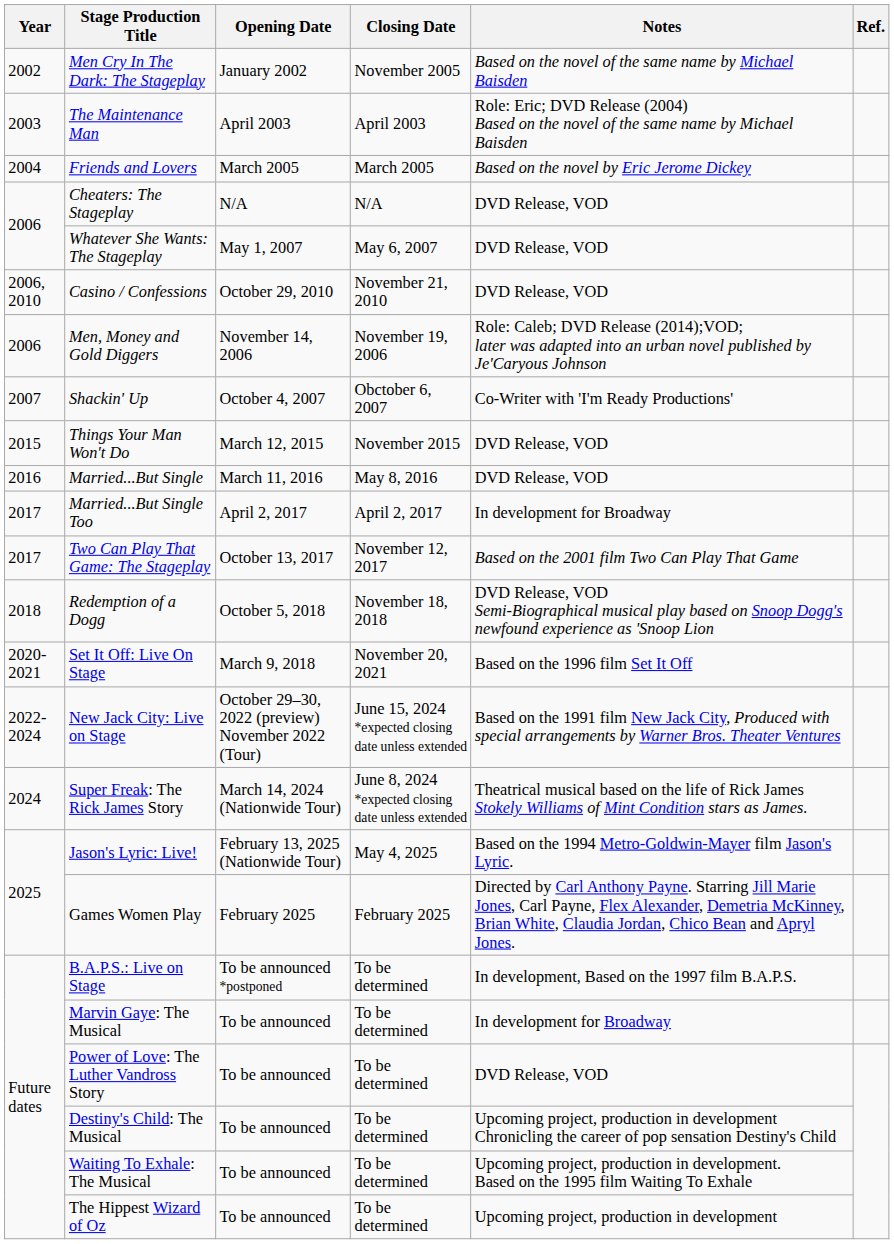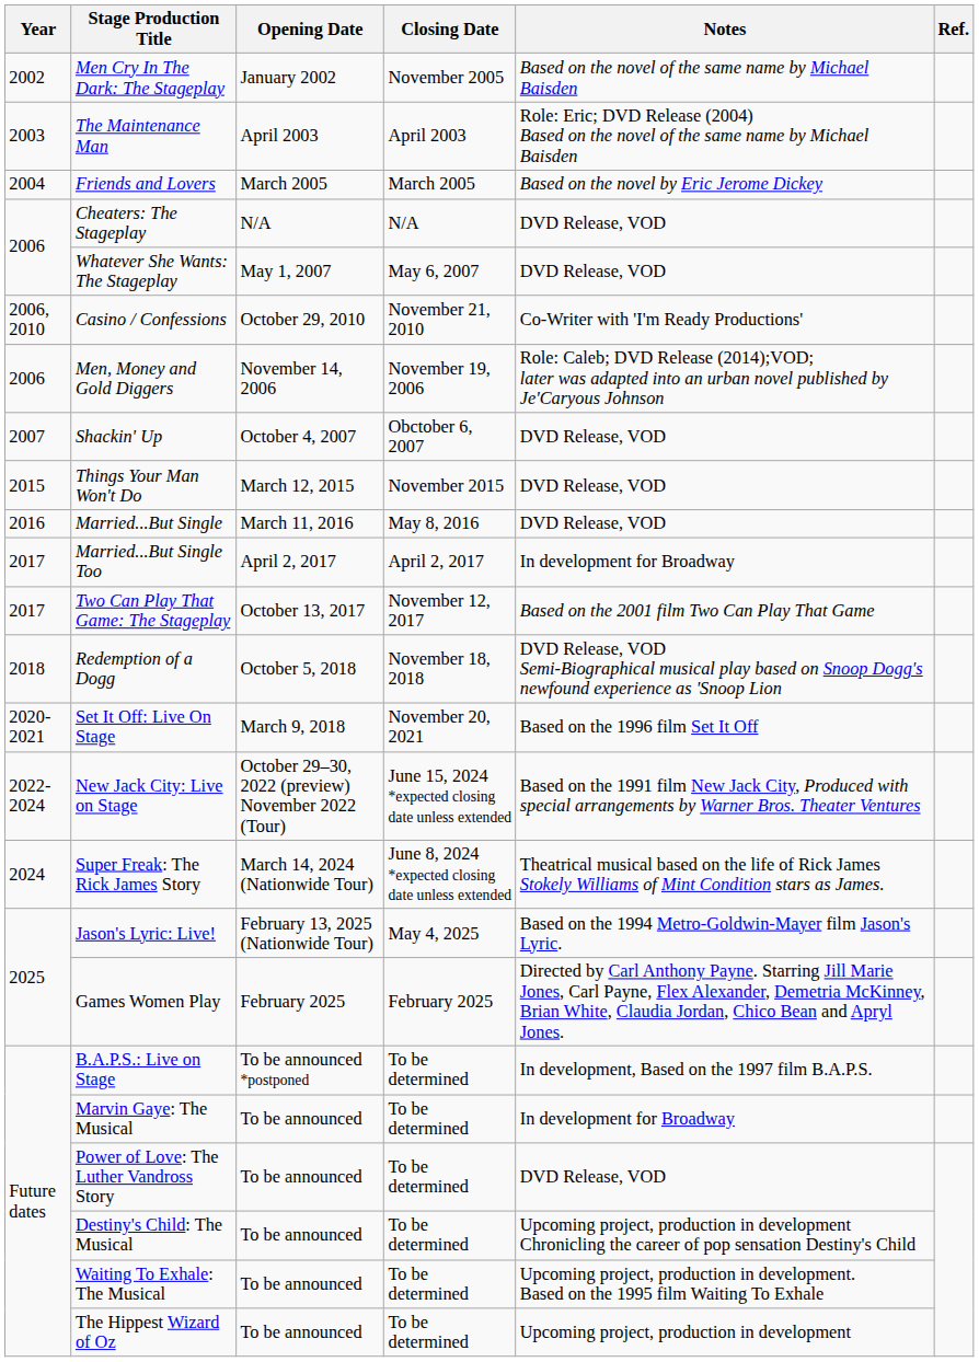Casino / Confessions | Notes: DVD Release, VOD -> Co-Writer with 'I'm Ready Productions'
Shackin' Up | Notes: Co-Writer with 'I'm Ready Productions' -> DVD Release, VOD
